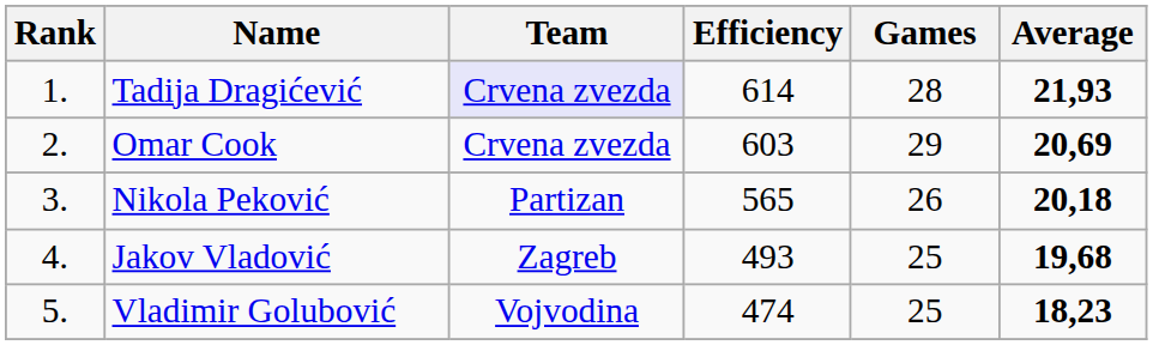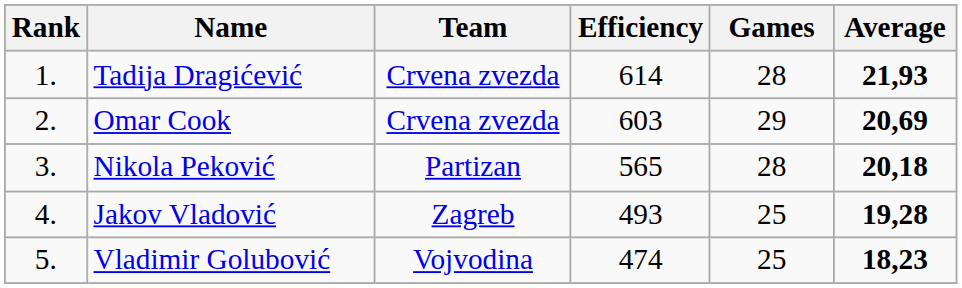Tadija Dragićević | Team: lavender background -> no background
Nikola Peković | Games: 26 -> 28
Jakov Vladović | Average: 19,68 -> 19,28
